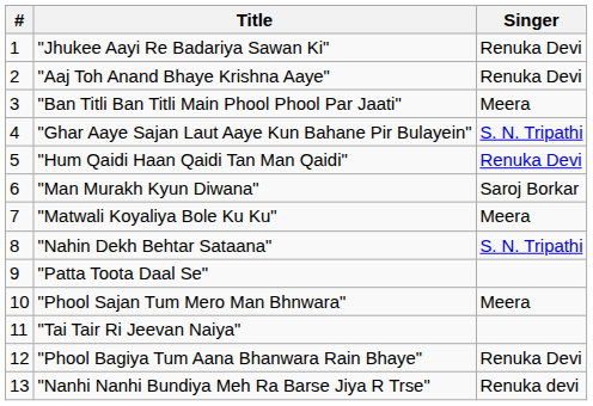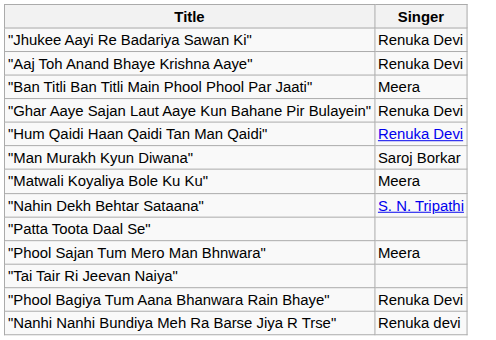- column: # | 1 | 2 | 3 | 4 | 5 | 6 | 7 | 8 | 9 | 10 | 11 | 12 | 13
"Ghar Aaye Sajan Laut Aaye Kun Bahane Pir Bulayein" | Singer: S. N. Tripathi -> Renuka Devi
